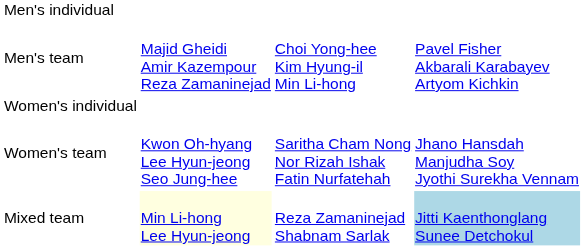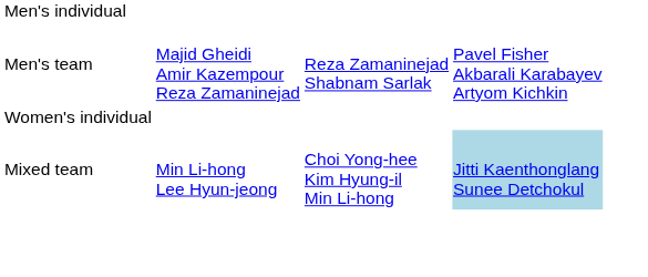Men's team | column 3: Choi Yong-hee Kim Hyung-il Min Li-hong -> Reza Zamaninejad Shabnam Sarlak
- row: Women's team | Kwon Oh-hyang Lee Hyun-jeong Seo Jung-hee | Saritha Cham Nong Nor Rizah Ishak Fatin Nurfatehah | Jhano Hansdah Manjudha Soy Jyothi Surekha Vennam
Mixed team | column 2: lightyellow background -> no background
Mixed team | column 3: Reza Zamaninejad Shabnam Sarlak -> Choi Yong-hee Kim Hyung-il Min Li-hong
